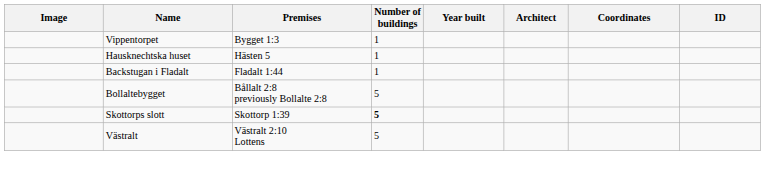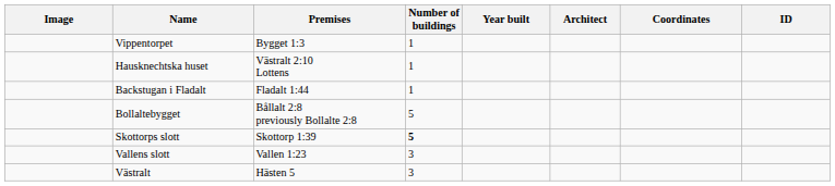Hausknechtska huset | Premises: Hästen 5 -> Västralt 2:10 Lottens
+ row: Vallens slott | Vallen 1:23 | 3
Västralt | Premises: Västralt 2:10 Lottens -> Hästen 5
Västralt | Number of buildings: 5 -> 3
